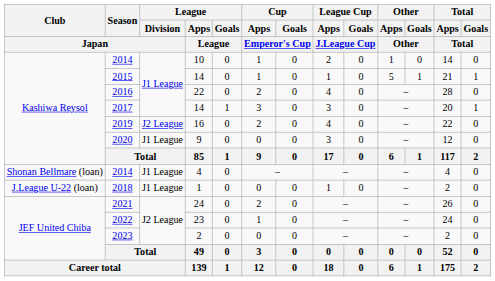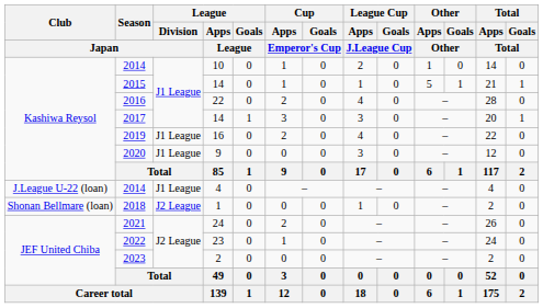2019 | League / Division / Japan: J2 League -> J1 League
2014 / 4 | Club / Japan: Shonan Bellmare (loan) -> J.League U-22 (loan)
2018 | Club / Japan: J.League U-22 (loan) -> Shonan Bellmare (loan)
2018 | League / Division / Japan: J1 League -> J2 League
